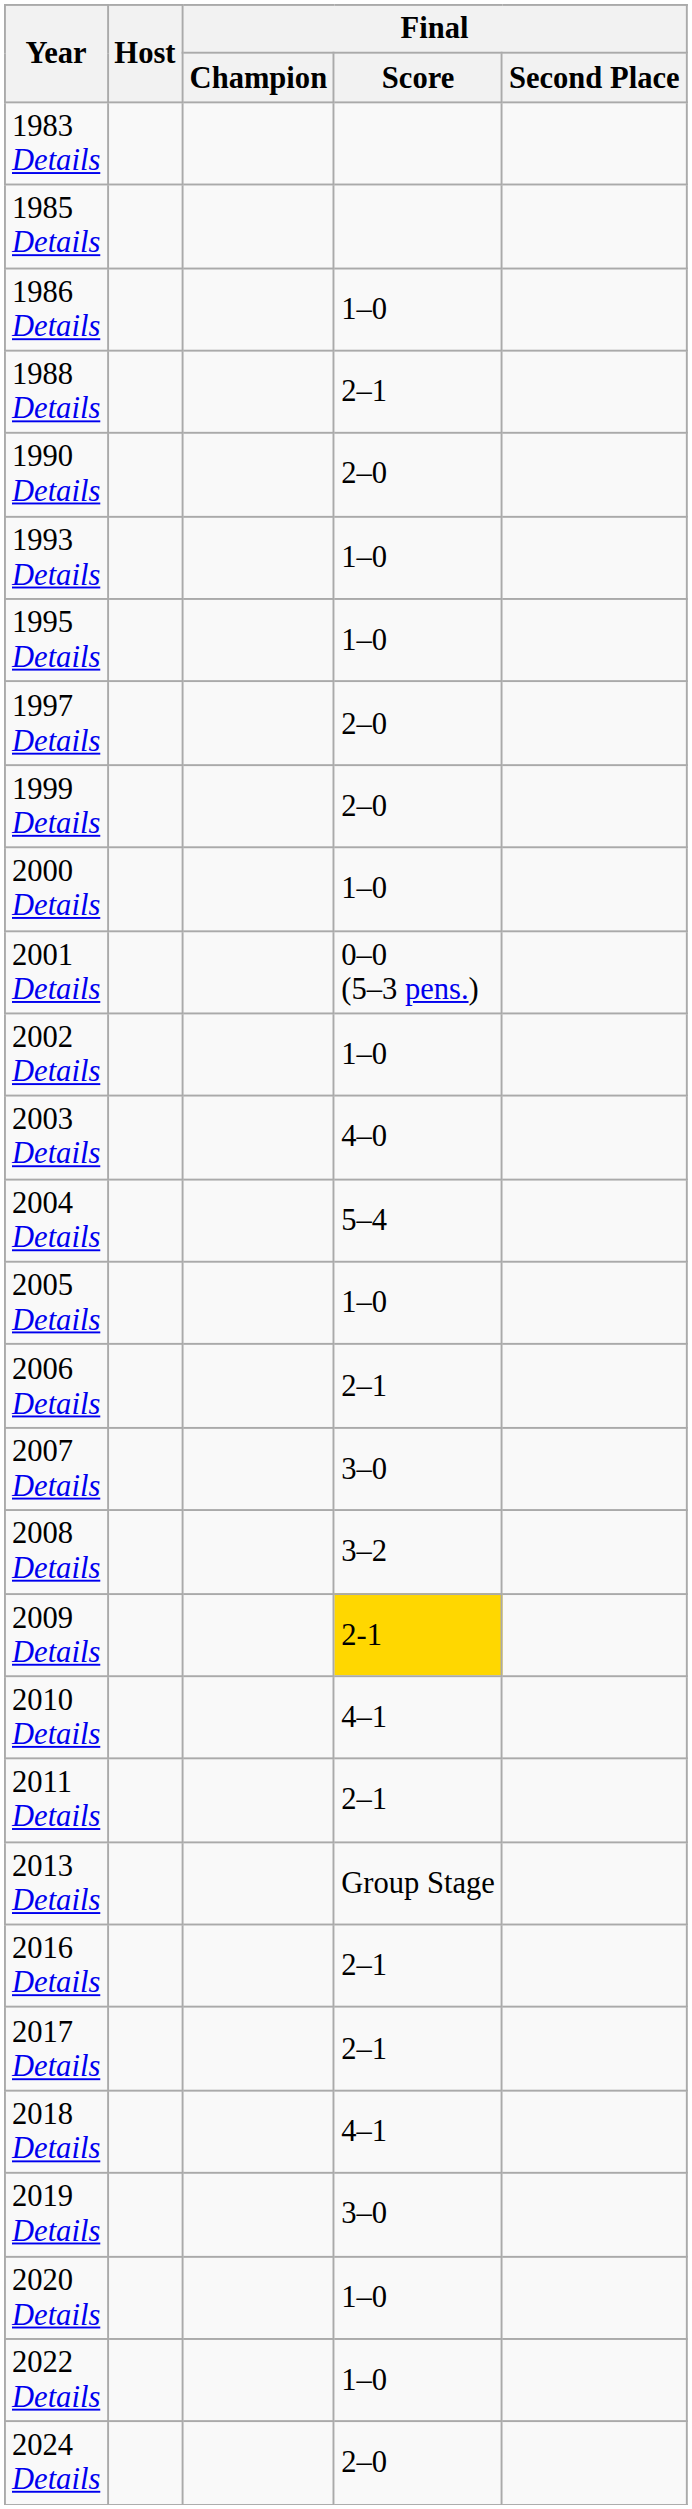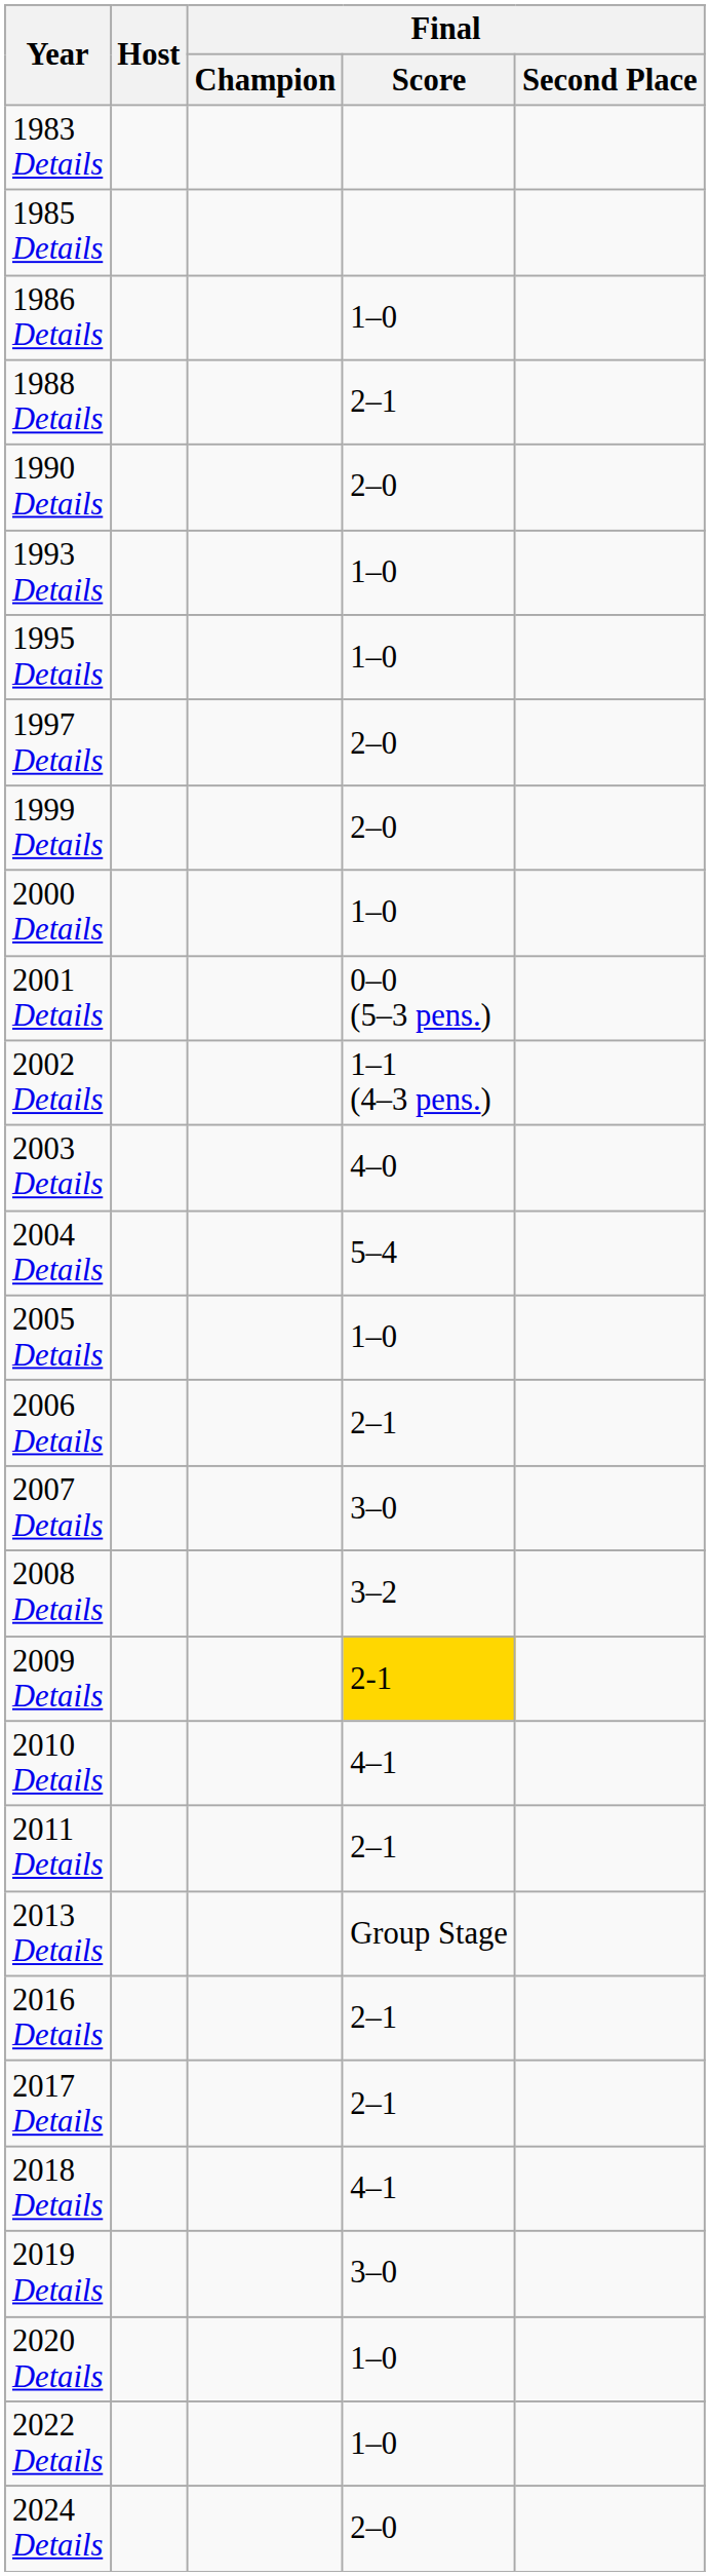2002 Details | Final / Score: 1–0 -> 1–1 (4–3 pens.)
